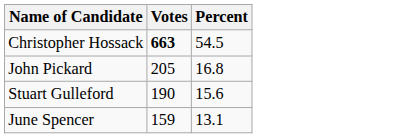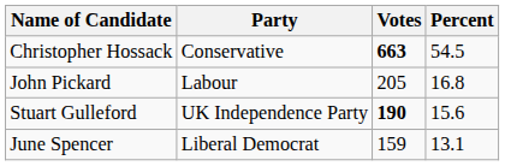+ column: Party | Conservative | Labour | UK Independence Party | Liberal Democrat
Stuart Gulleford | Votes: normal -> bold
